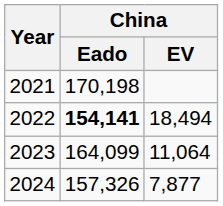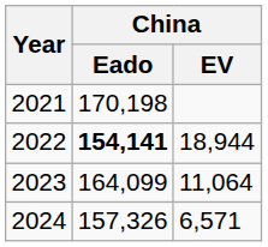2022 | China / EV: 18,494 -> 18,944
2024 | China / EV: 7,877 -> 6,571
